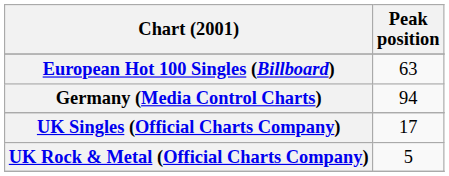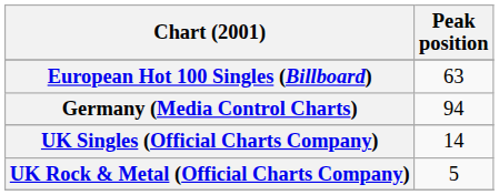UK Singles (Official Charts Company) | Peak position: 17 -> 14
